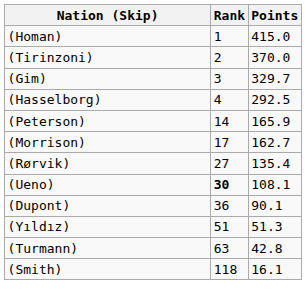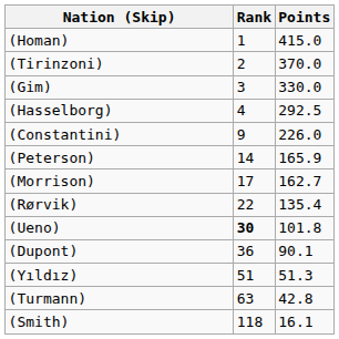(Gim) | Points: 329.7 -> 330.0
+ row: (Constantini) | 9 | 226.0
(Rørvik) | Rank: 27 -> 22
(Ueno) | Points: 108.1 -> 101.8
